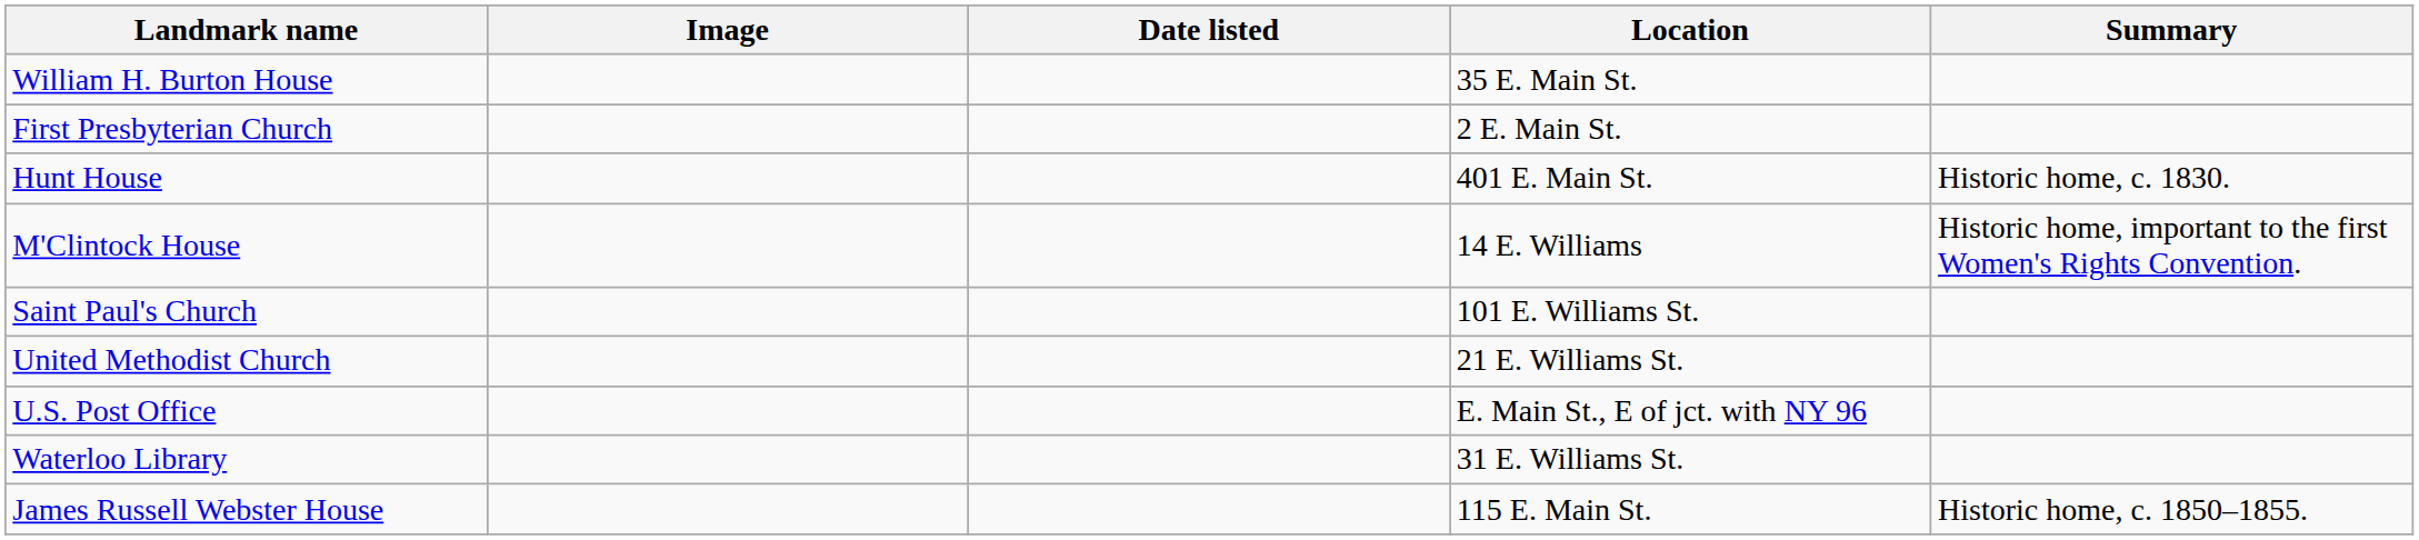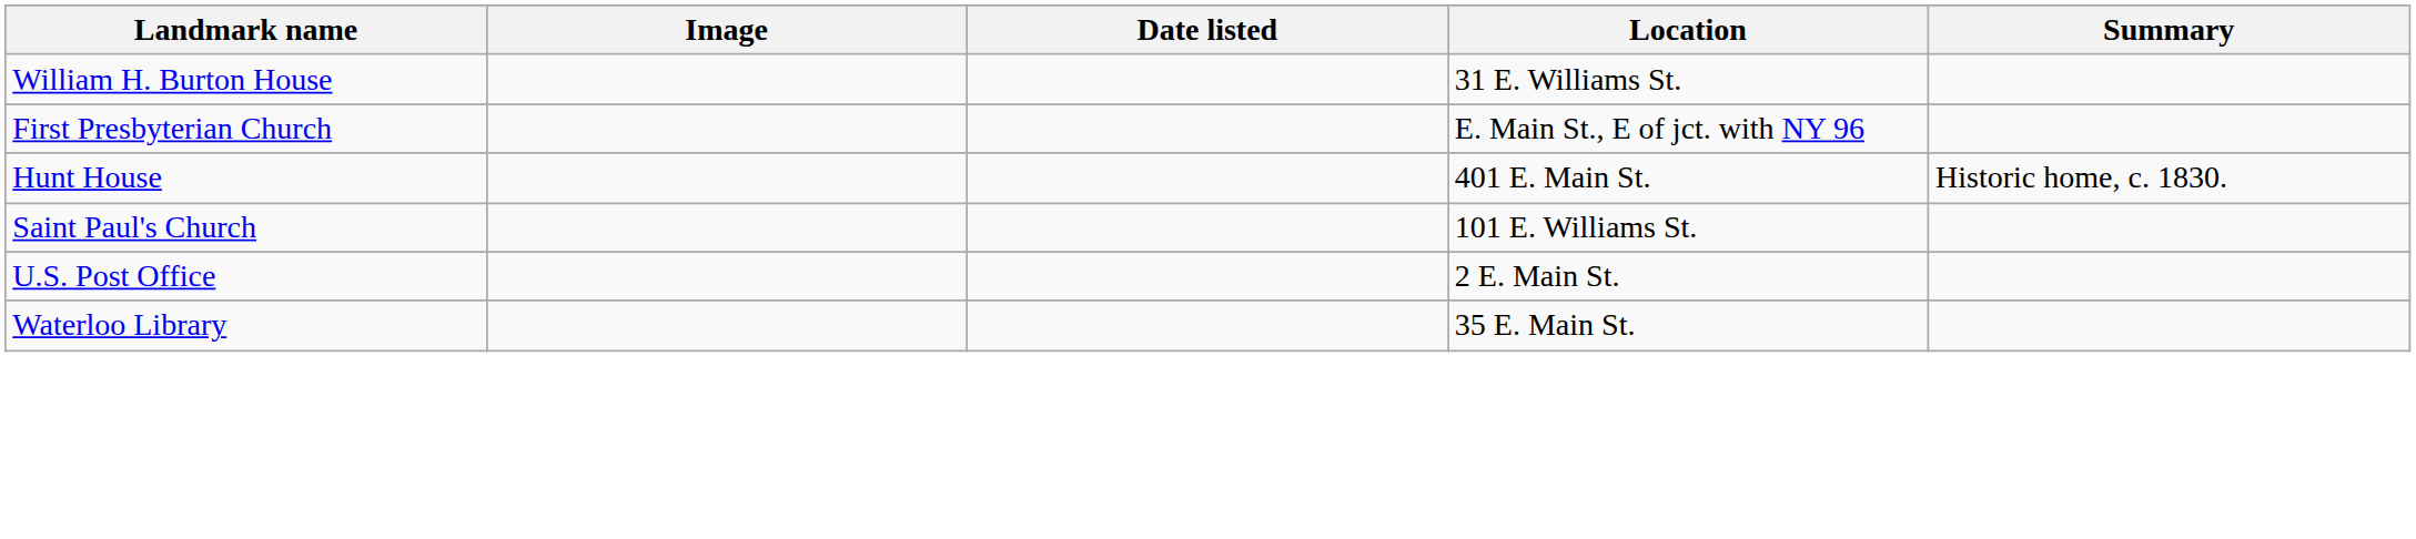William H. Burton House | Location: 35 E. Main St. -> 31 E. Williams St.
First Presbyterian Church | Location: 2 E. Main St. -> E. Main St., E of jct. with NY 96
- row: M'Clintock House | 14 E. Williams | Historic home, important to the first Women's Rights Convention.
- row: United Methodist Church | 21 E. Williams St.
U.S. Post Office | Location: E. Main St., E of jct. with NY 96 -> 2 E. Main St.
Waterloo Library | Location: 31 E. Williams St. -> 35 E. Main St.
- row: James Russell Webster House | 115 E. Main St. | Historic home, c. 1850–1855.
